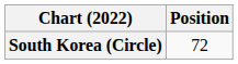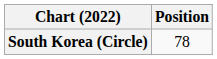South Korea (Circle) | Position: 72 -> 78
